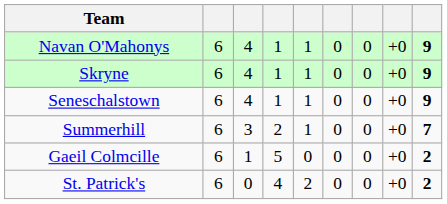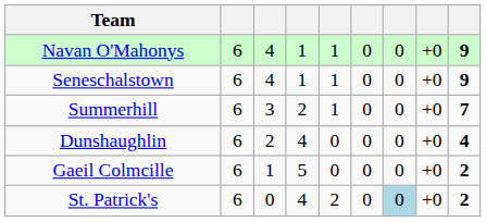- row: Skryne | 6 | 4 | 1 | 1 | 0 | 0 | +0 | 9
+ row: Dunshaughlin | 6 | 2 | 4 | 0 | 0 | 0 | +0 | 4
St. Patrick's | column 7: no background -> lightblue background
